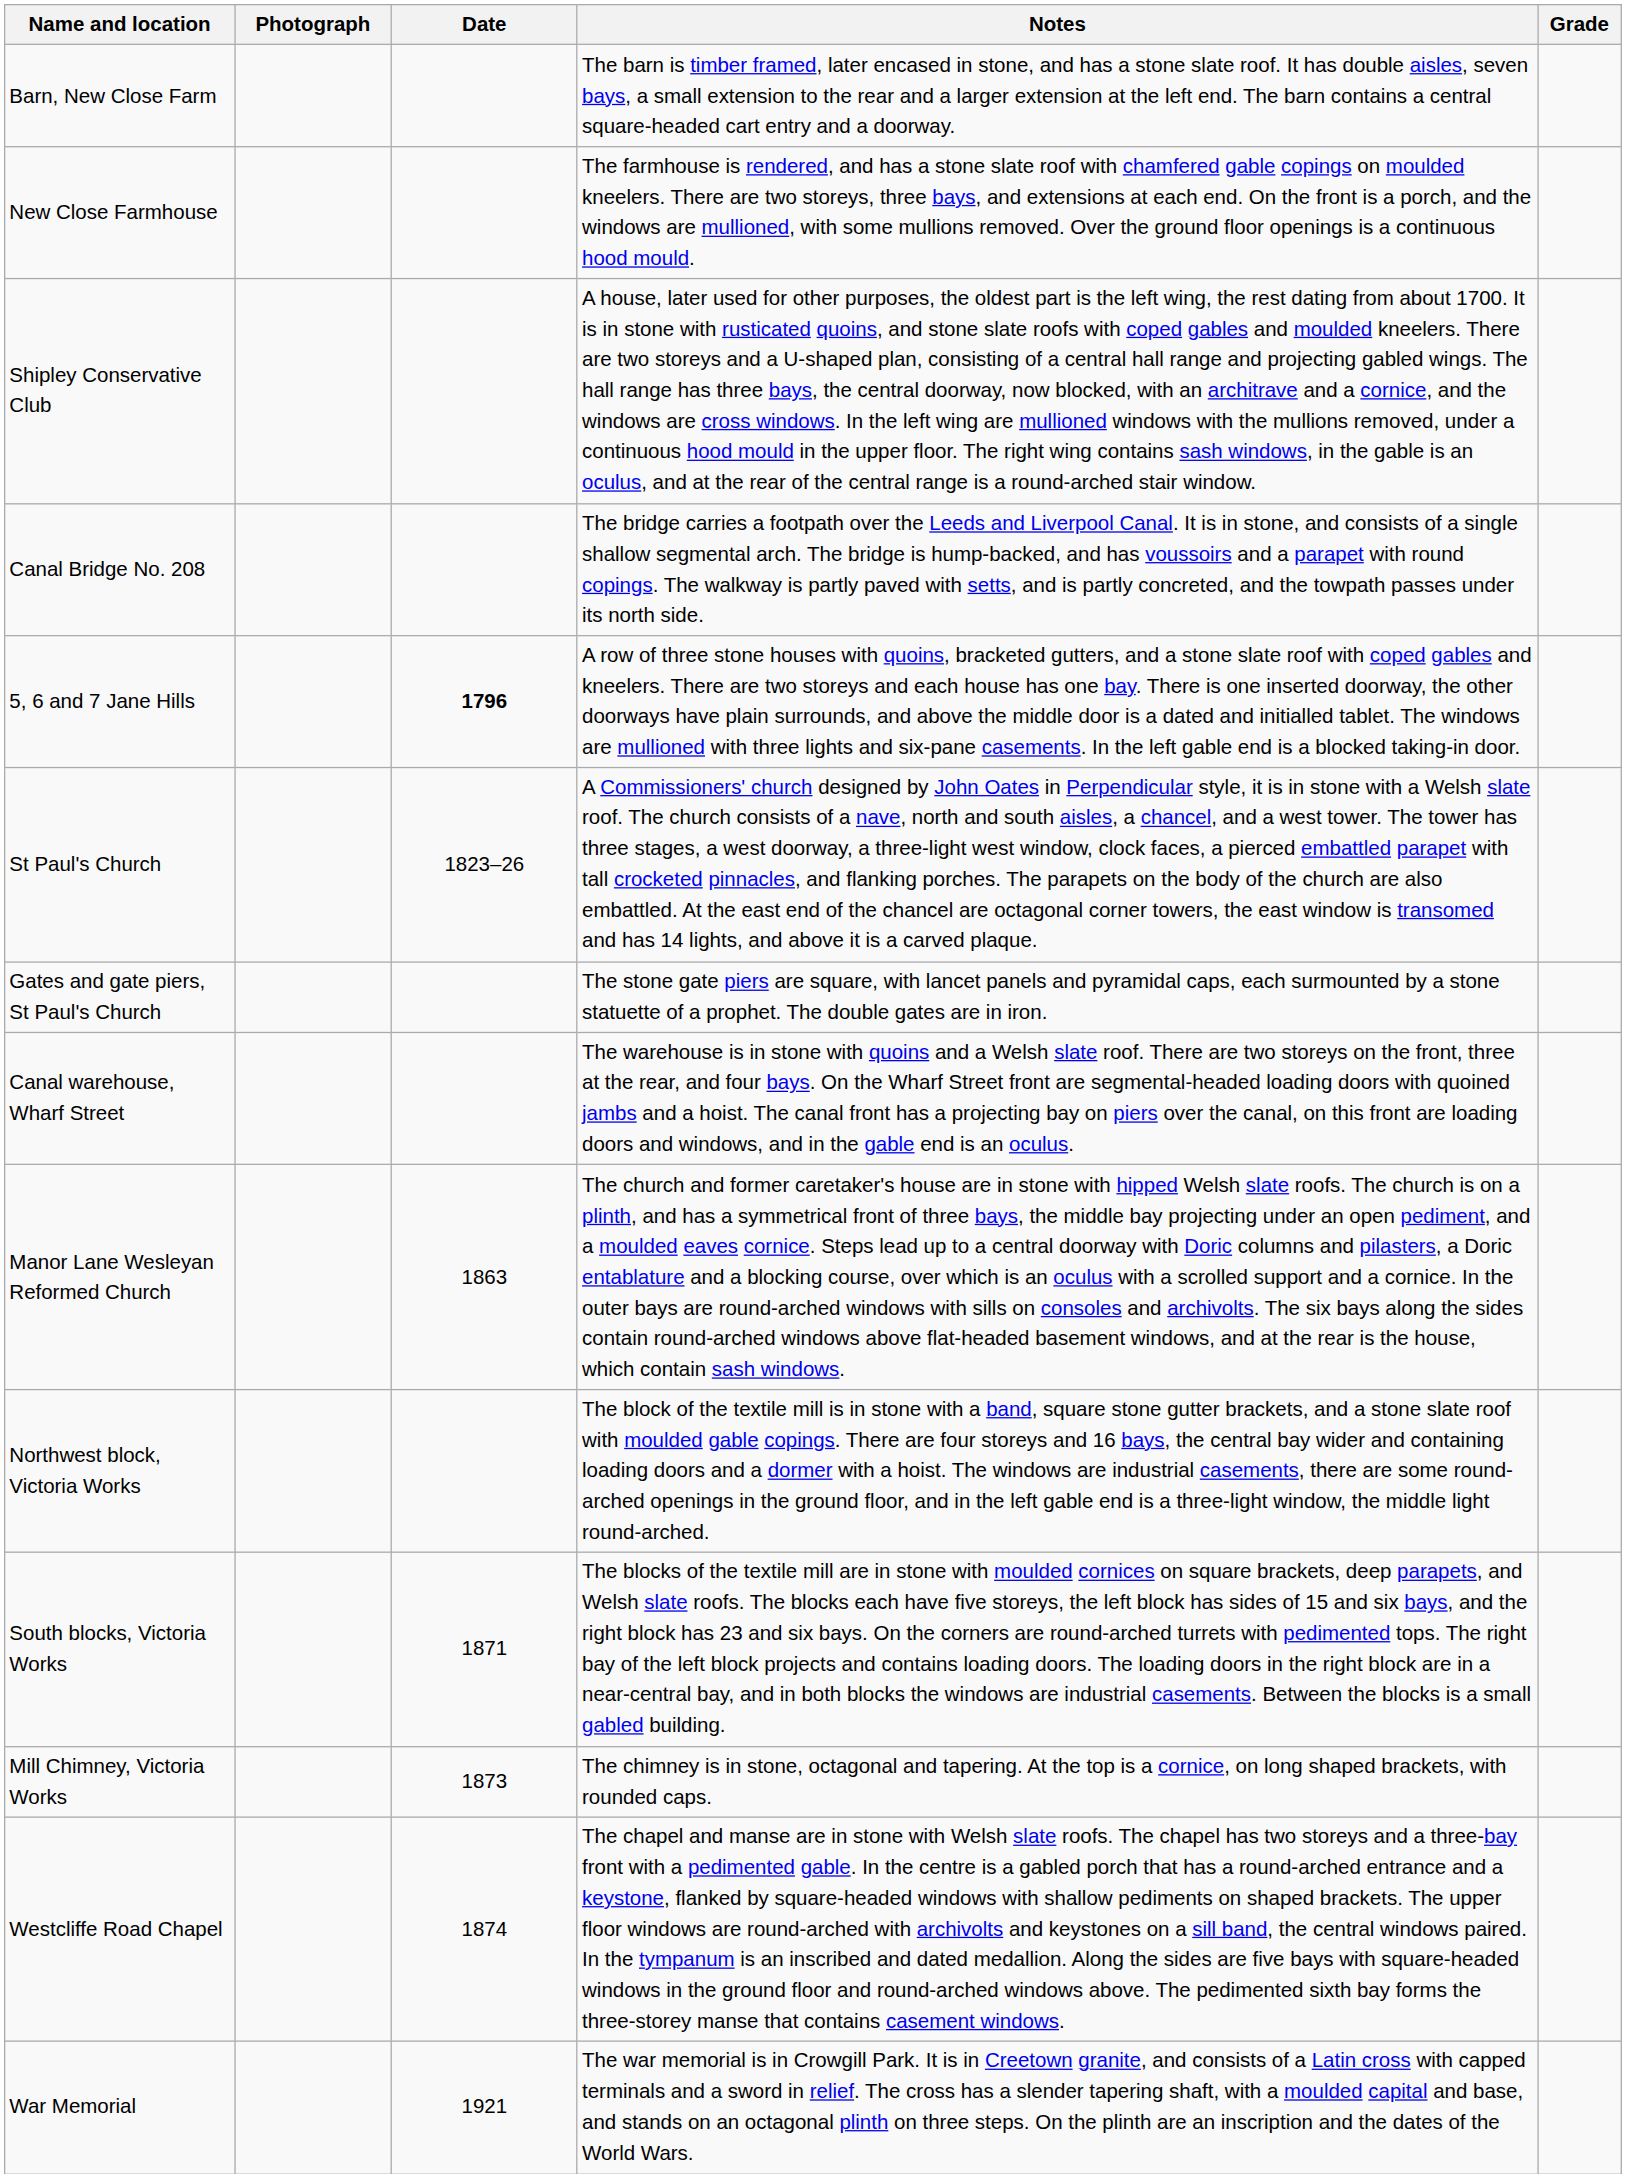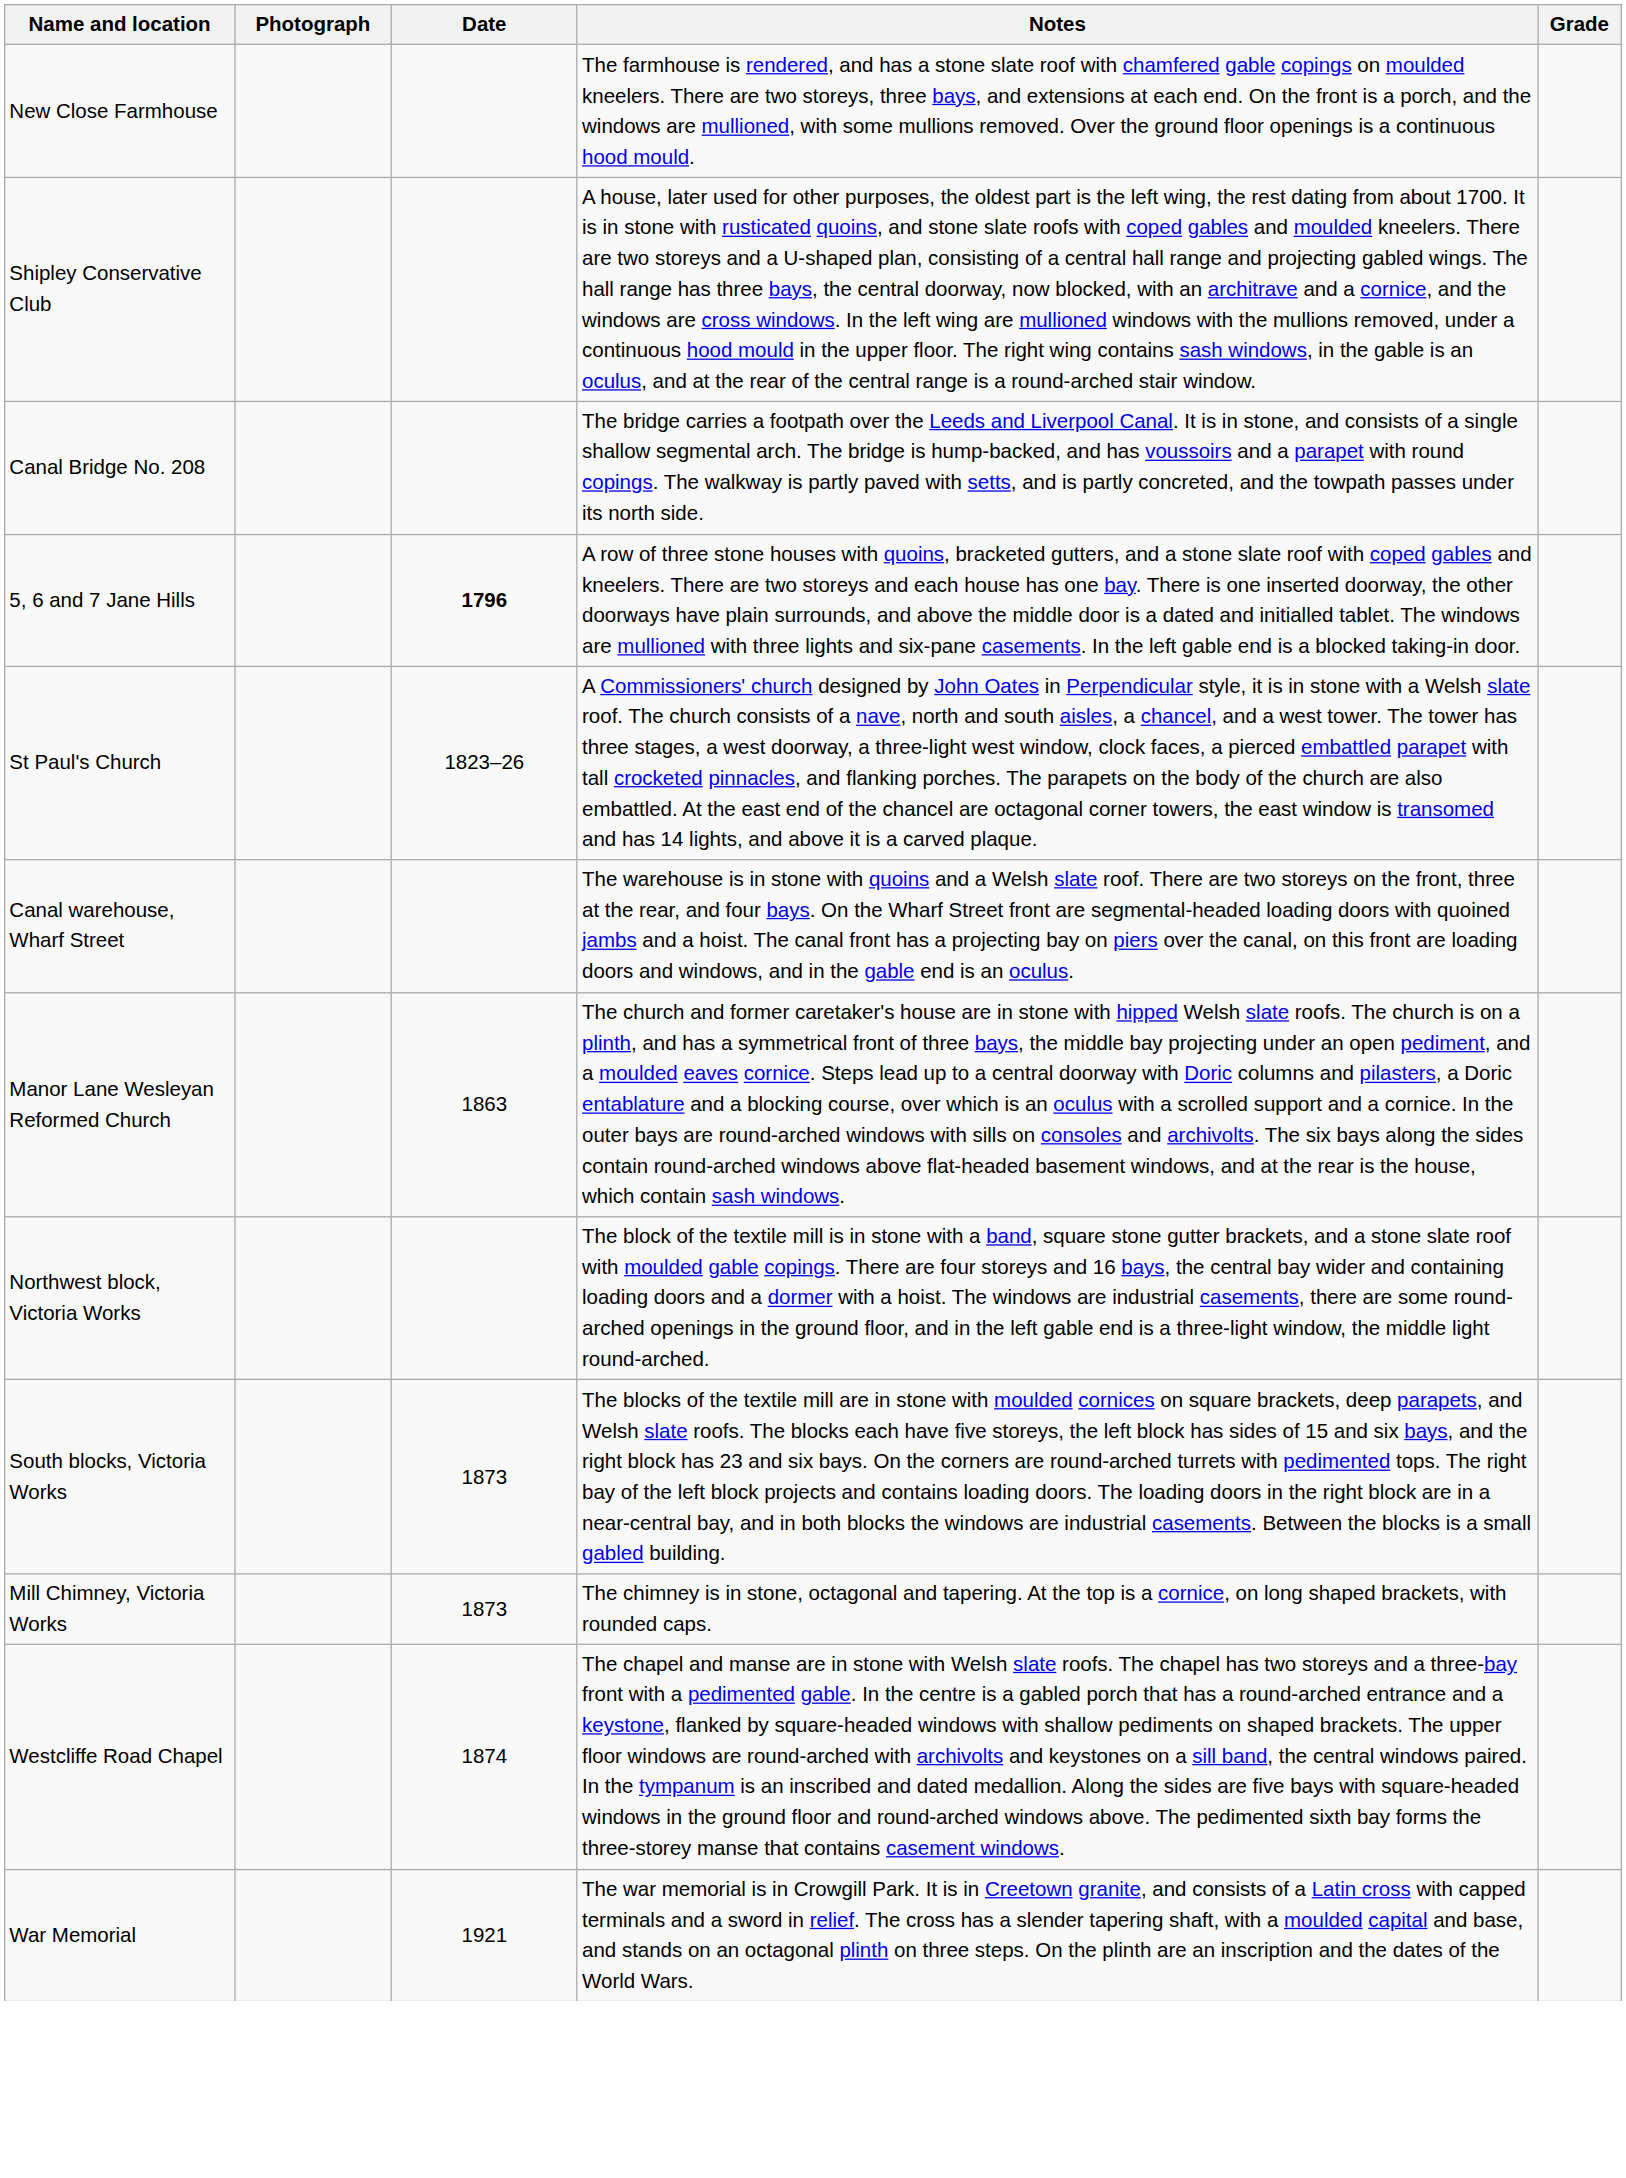- row: Barn, New Close Farm | The barn is timber framed, later encased in stone, and has a stone slate roof. It has double aisles, seven bays, a small extension to the rear and a larger extension at the left end. The barn contains a central square-headed cart entry and a doorway.
- row: Gates and gate piers, St Paul's Church | The stone gate piers are square, with lancet panels and pyramidal caps, each surmounted by a stone statuette of a prophet. The double gates are in iron.
South blocks, Victoria Works | Date: 1871 -> 1873
